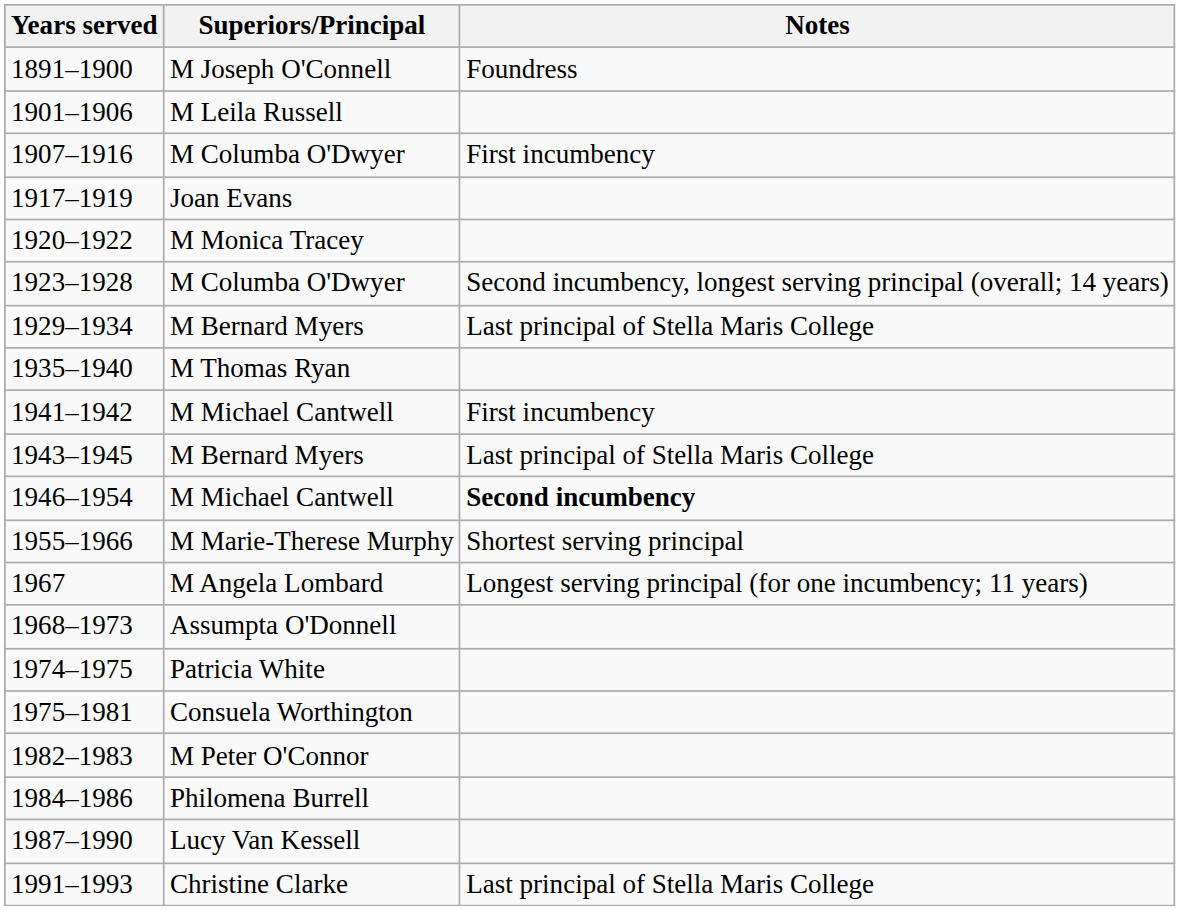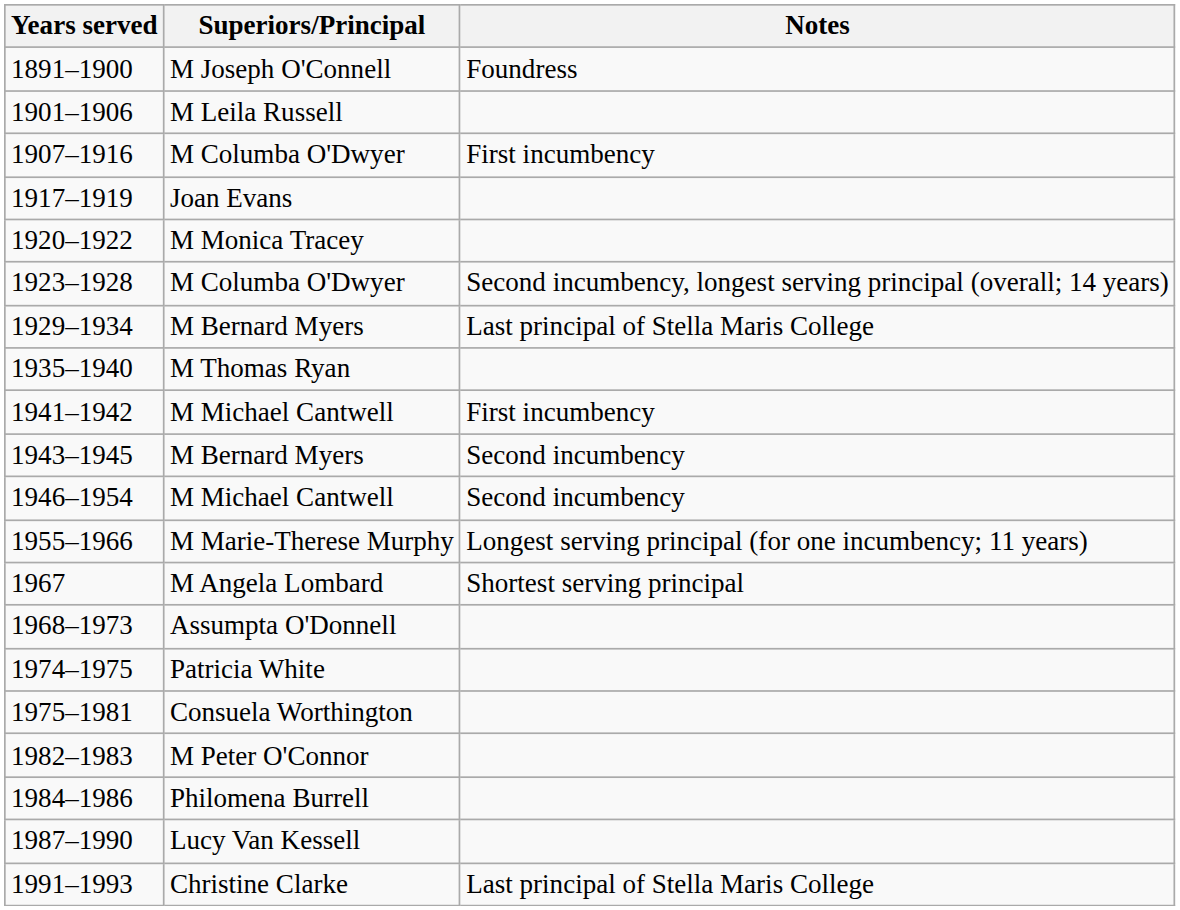1943–1945 | Notes: Last principal of Stella Maris College -> Second incumbency
1946–1954 | Notes: bold -> normal
1955–1966 | Notes: Shortest serving principal -> Longest serving principal (for one incumbency; 11 years)
1967 | Notes: Longest serving principal (for one incumbency; 11 years) -> Shortest serving principal
